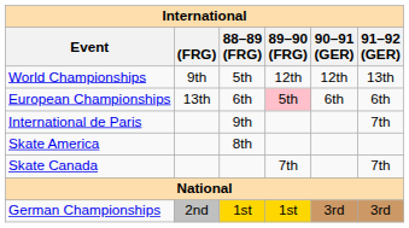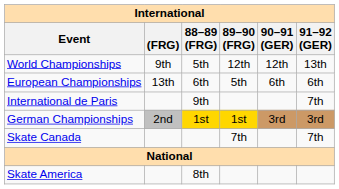European Championships | 89–90 (FRG): pink background -> no background
rows swapped: Skate America <-> German Championships
